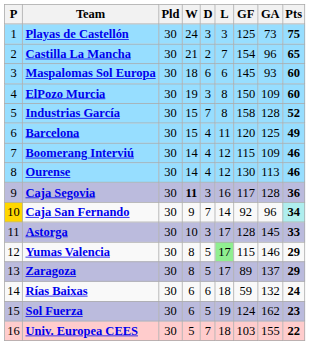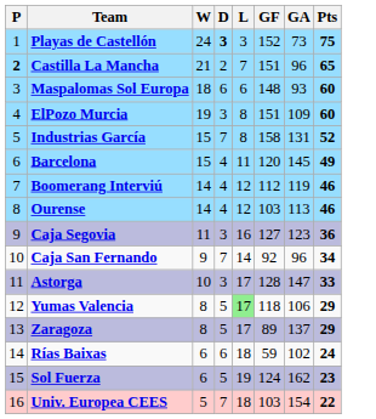- column: Pld | 30 | 30 | 30 | 30 | 30 | 30 | 30 | 30 | 30 | 30 | 30 | 30 | 30 | 30 | 30 | 30
Playas de Castellón | D: normal -> bold
Playas de Castellón | GF: 125 -> 152
Castilla La Mancha | P: normal -> bold
Castilla La Mancha | GF: 154 -> 151
Maspalomas Sol Europa | GF: 145 -> 148
ElPozo Murcia | GF: 150 -> 151
Industrias García | GA: 128 -> 131
Barcelona | GA: 125 -> 145
Boomerang Interviú | GF: 115 -> 112
Boomerang Interviú | GA: 109 -> 119
Ourense | GF: 130 -> 103
Caja Segovia | W: bold -> normal
Caja Segovia | GF: 117 -> 127
Caja Segovia | GA: 128 -> 123
Caja San Fernando | P: gold background -> no background
Caja San Fernando | Pts: paleturquoise background -> no background
Astorga | GA: 145 -> 147
Yumas Valencia | GF: 115 -> 118
Yumas Valencia | GA: 146 -> 106
Rías Baixas | GA: 132 -> 102
Univ. Europea CEES | GA: 155 -> 154
